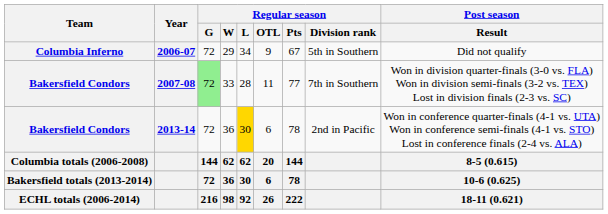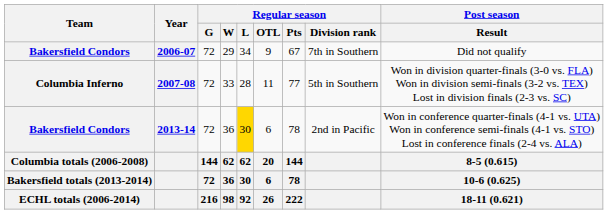2006-07 | Team: Columbia Inferno -> Bakersfield Condors
2006-07 | Regular season / Division rank: 5th in Southern -> 7th in Southern
2007-08 | Team: Bakersfield Condors -> Columbia Inferno
2007-08 | Regular season / G: lightgreen background -> no background
2007-08 | Regular season / Division rank: 7th in Southern -> 5th in Southern
